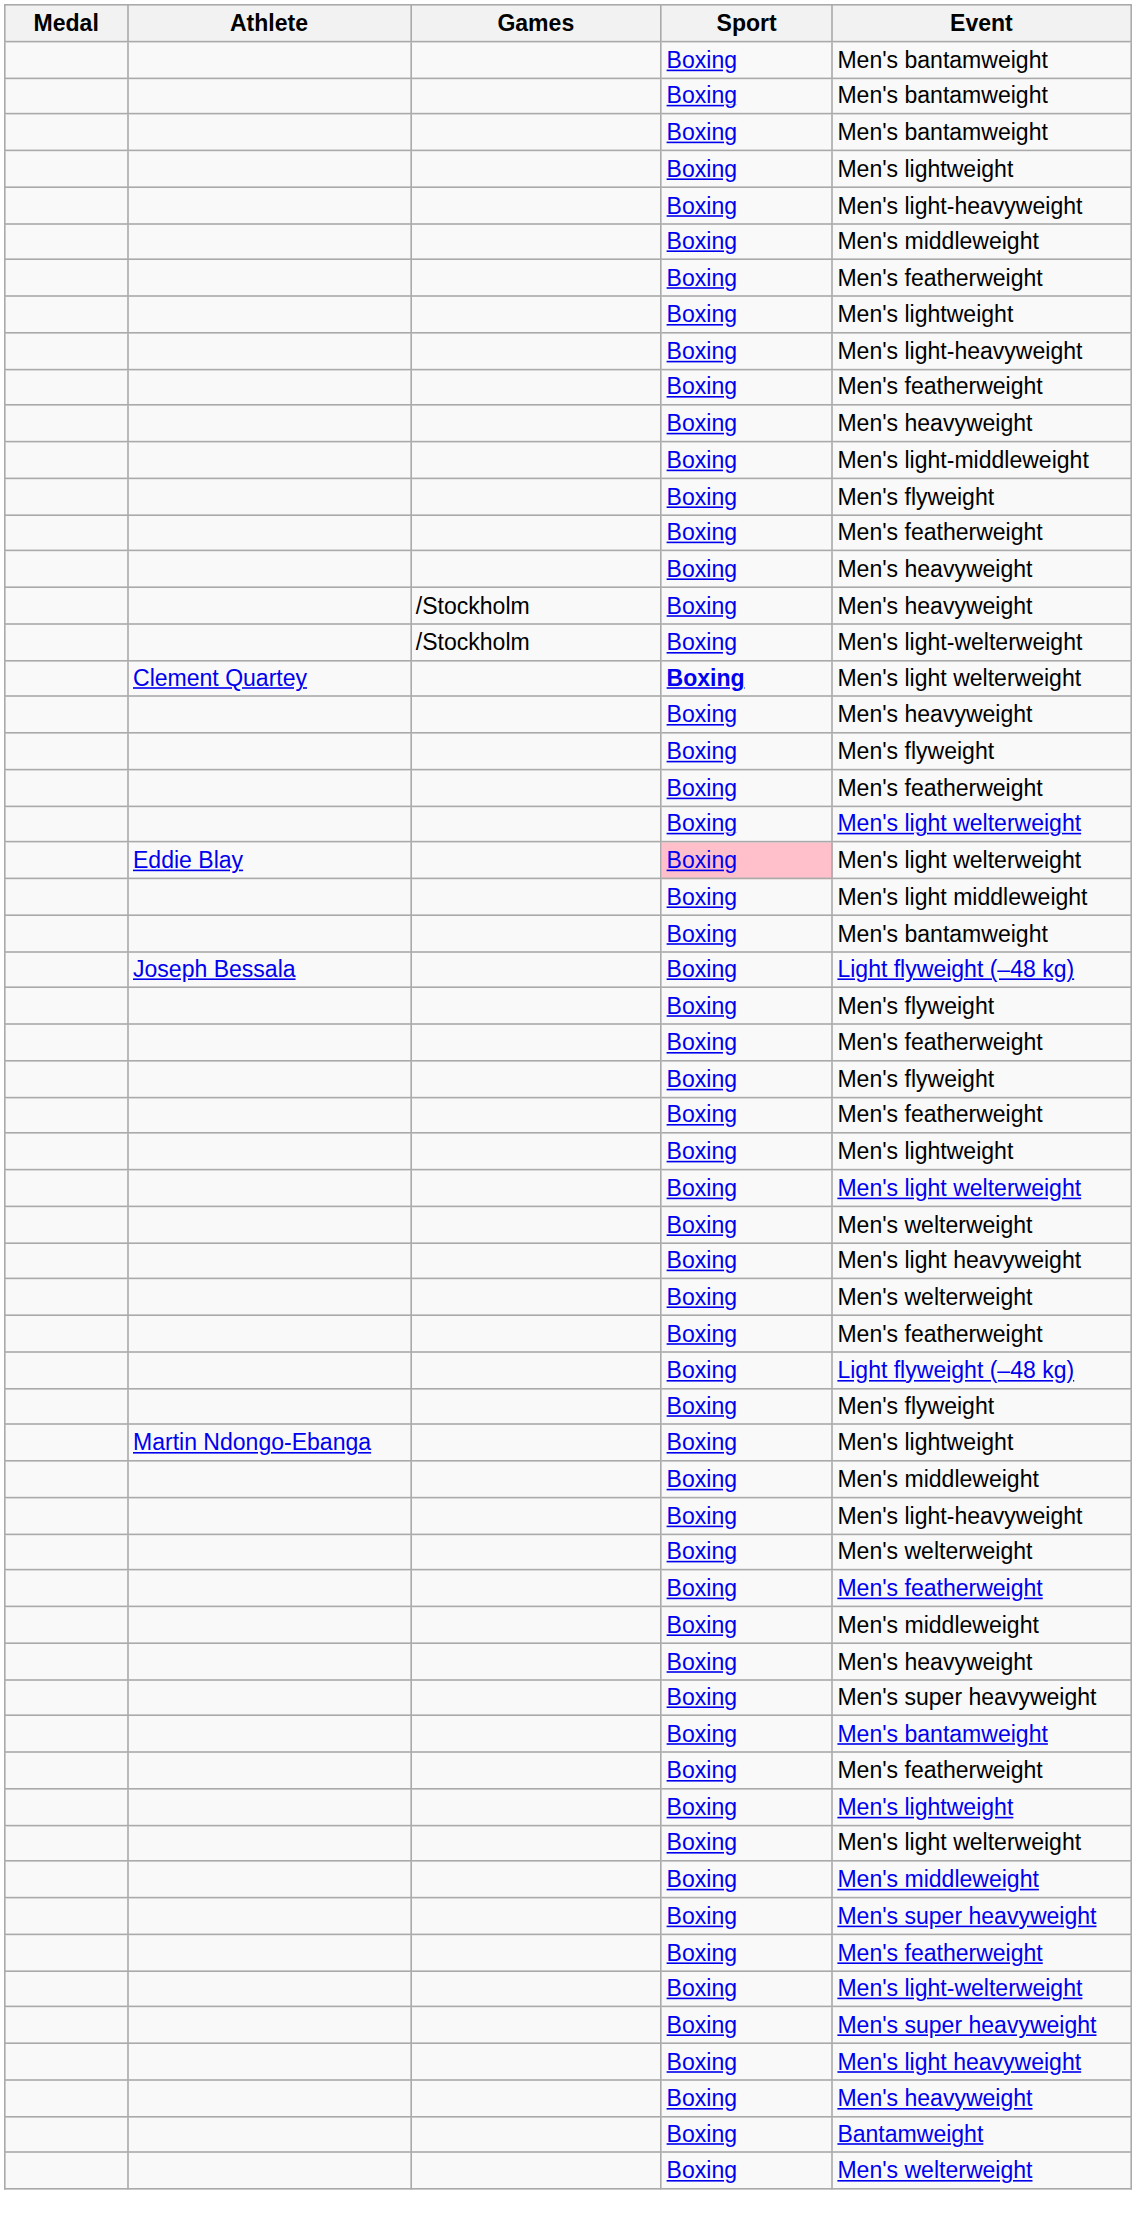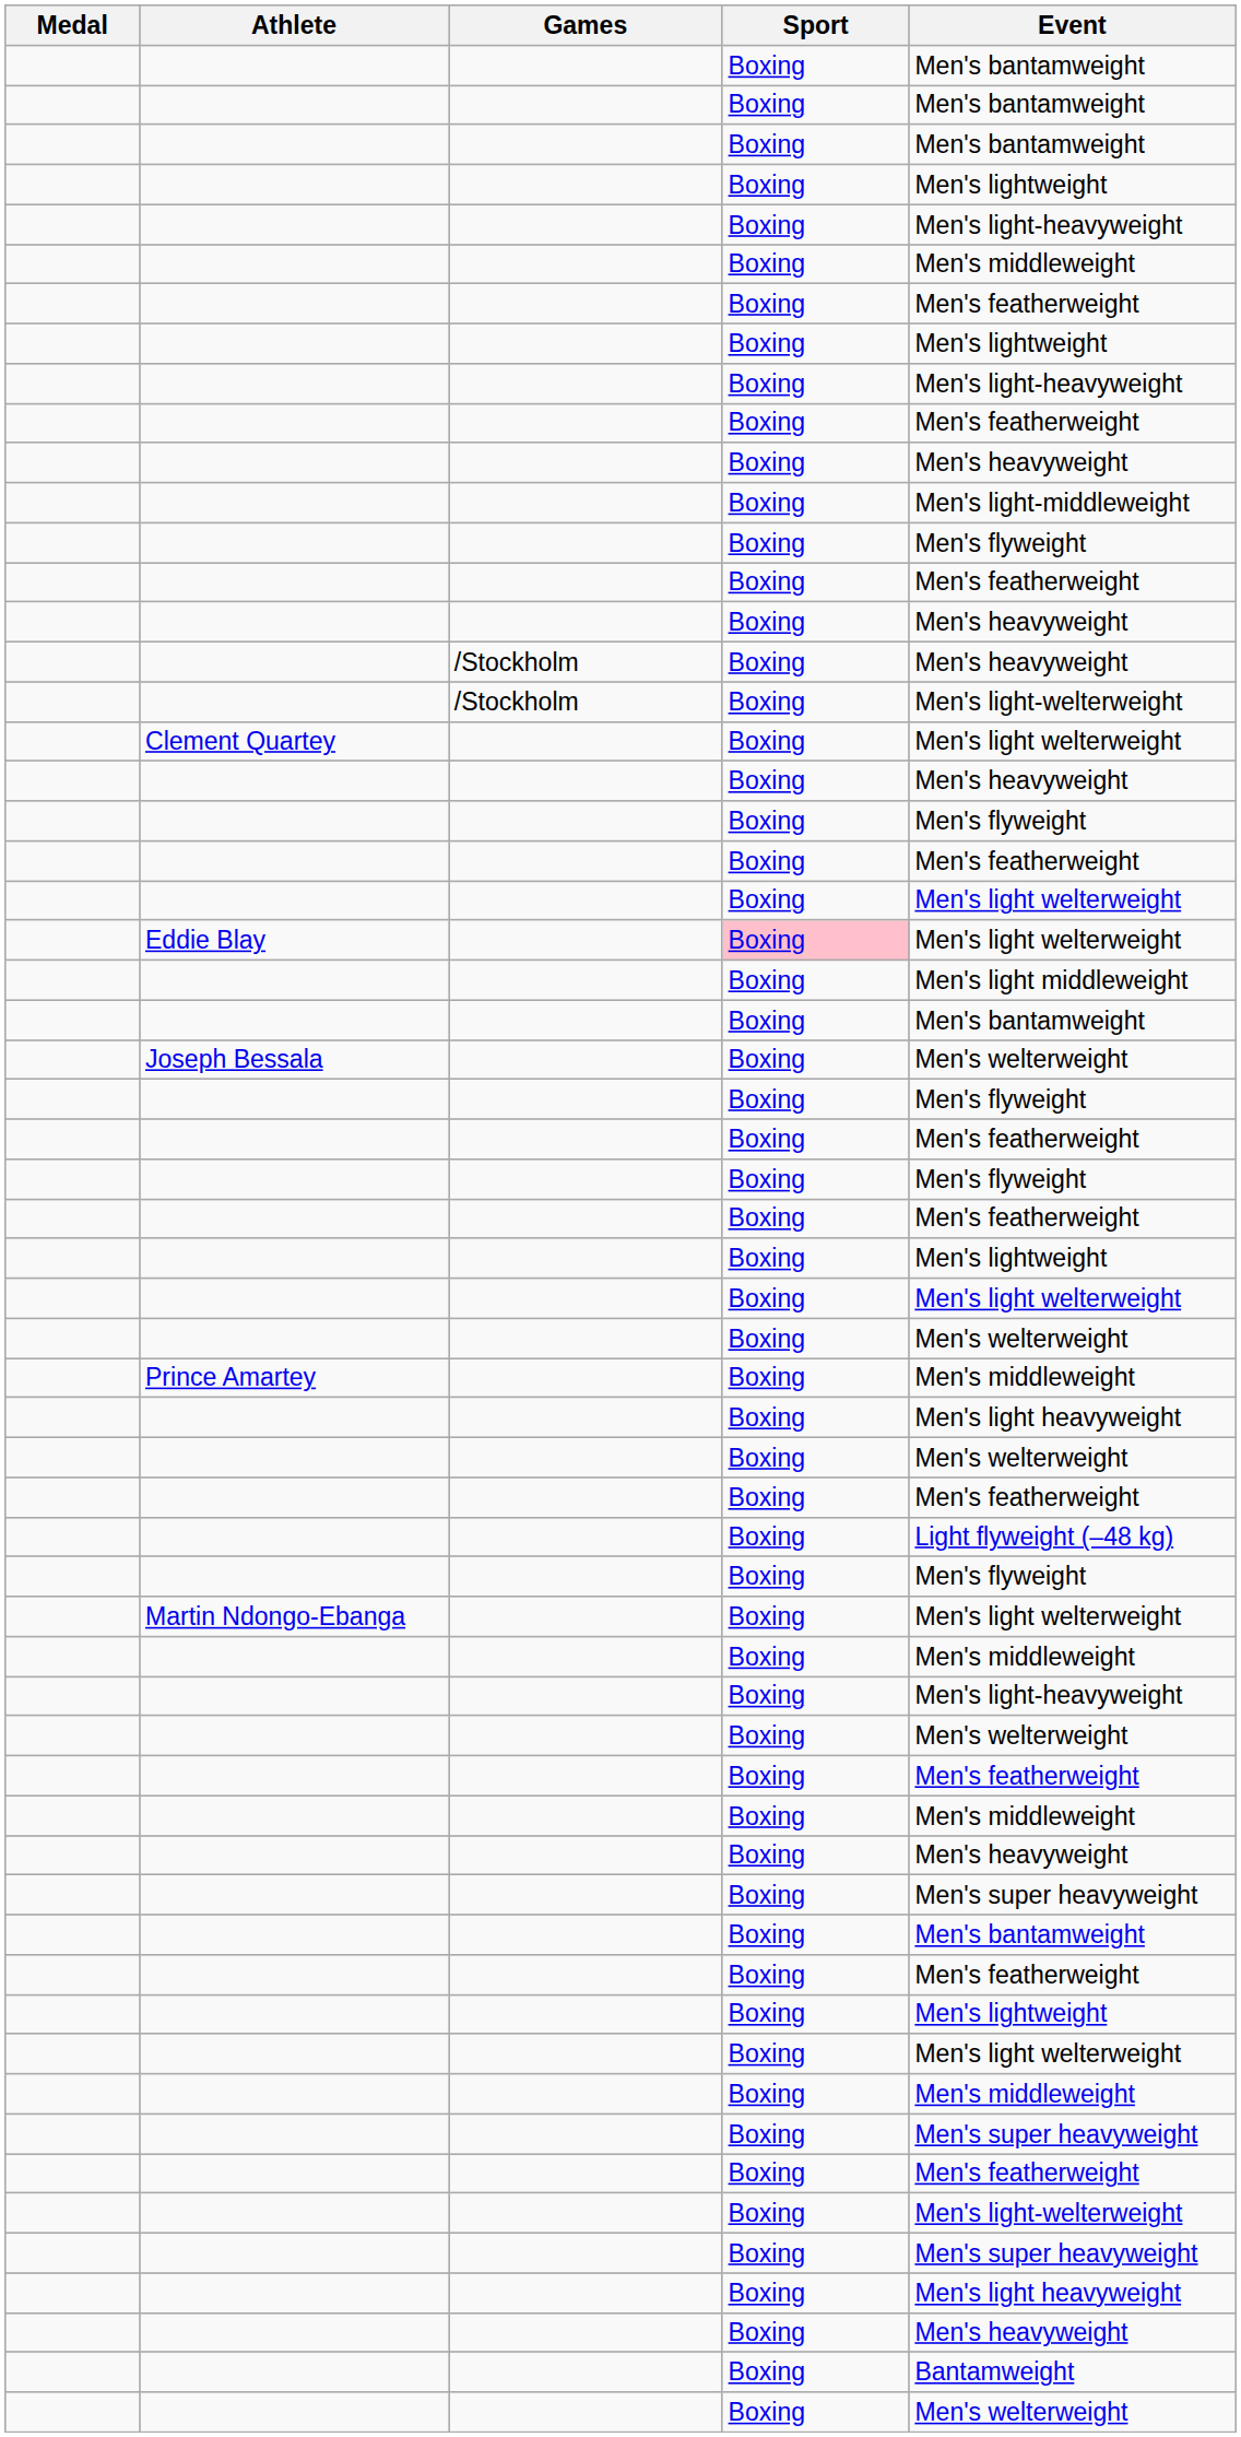Clement Quartey | Sport: bold -> normal
Joseph Bessala | Event: Light flyweight (–48 kg) -> Men's welterweight
+ row: Prince Amartey | Boxing | Men's middleweight
Martin Ndongo-Ebanga | Event: Men's lightweight -> Men's light welterweight
